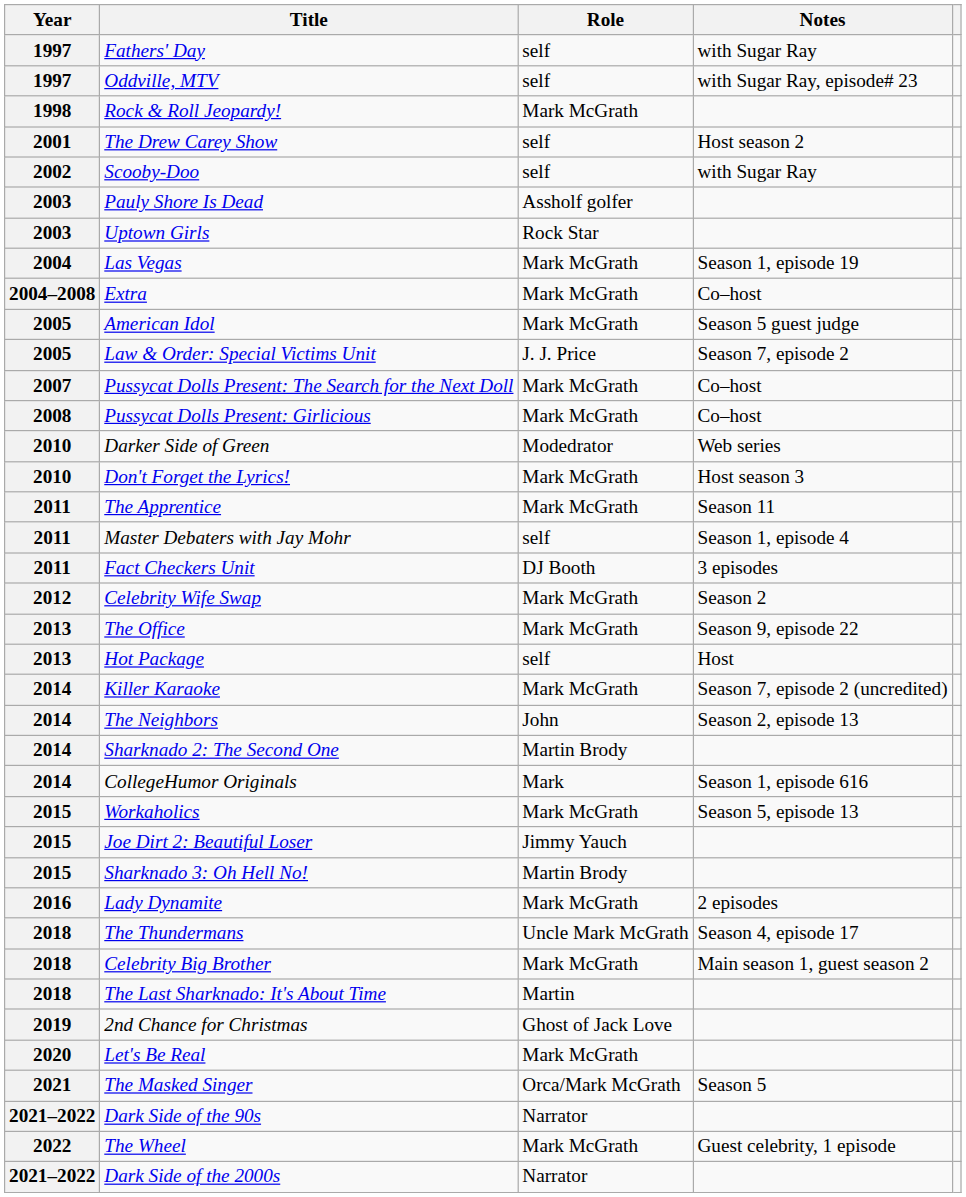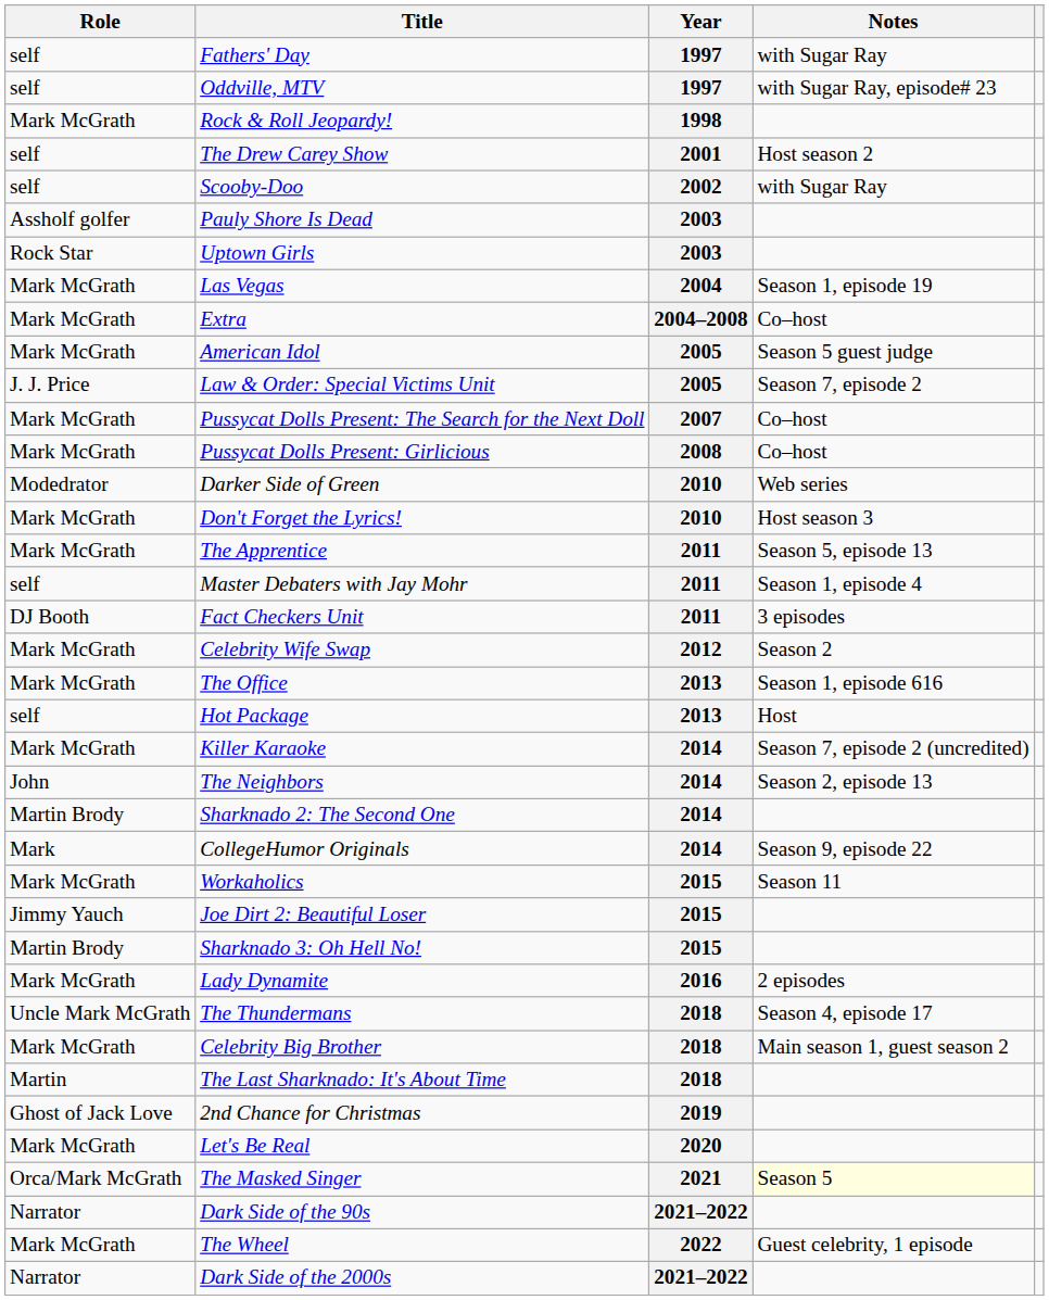columns swapped: Year <-> Role
The Apprentice | Notes: Season 11 -> Season 5, episode 13
The Office | Notes: Season 9, episode 22 -> Season 1, episode 616
CollegeHumor Originals | Notes: Season 1, episode 616 -> Season 9, episode 22
Workaholics | Notes: Season 5, episode 13 -> Season 11
The Masked Singer | Notes: no background -> lightyellow background
